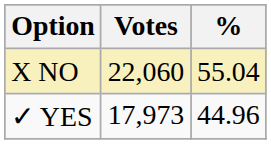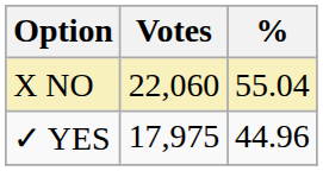✓ YES | Votes: 17,973 -> 17,975
